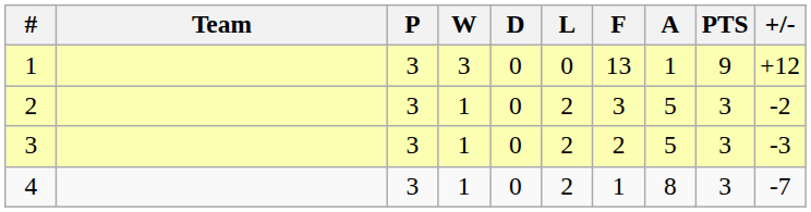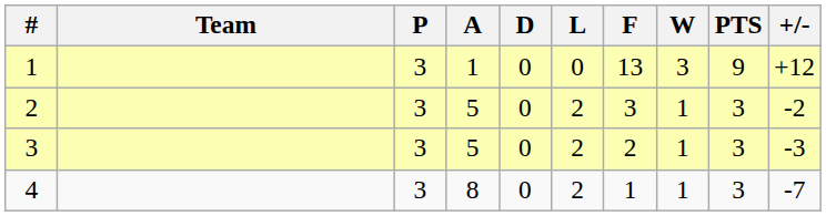columns swapped: W <-> A
